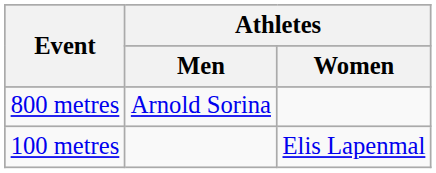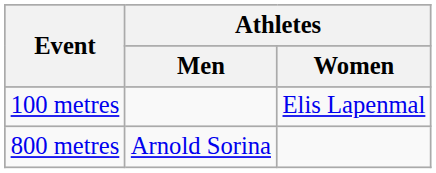rows swapped: 100 metres <-> 800 metres
